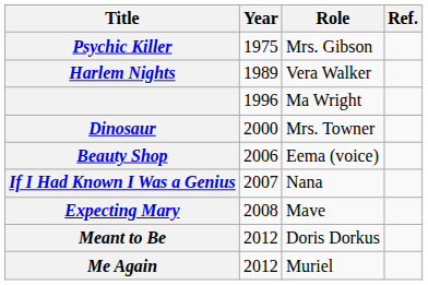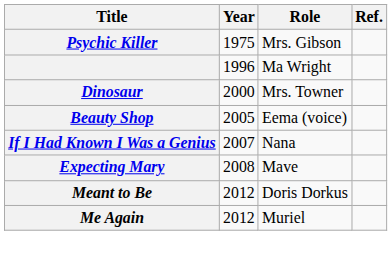- row: Harlem Nights | 1989 | Vera Walker
Beauty Shop | Year: 2006 -> 2005
